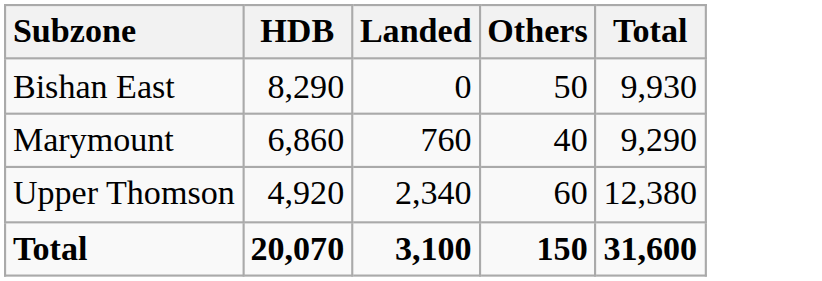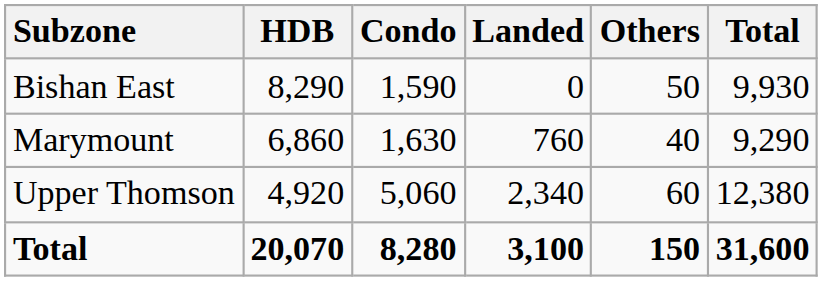+ column: Condo | 1,590 | 1,630 | 5,060 | 8,280
